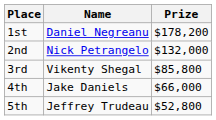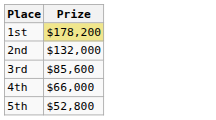- column: Name | Daniel Negreanu | Nick Petrangelo | Vikenty Shegal | Jake Daniels | Jeffrey Trudeau
1st | Prize: no background -> khaki background
3rd | Prize: $85,800 -> $85,600
